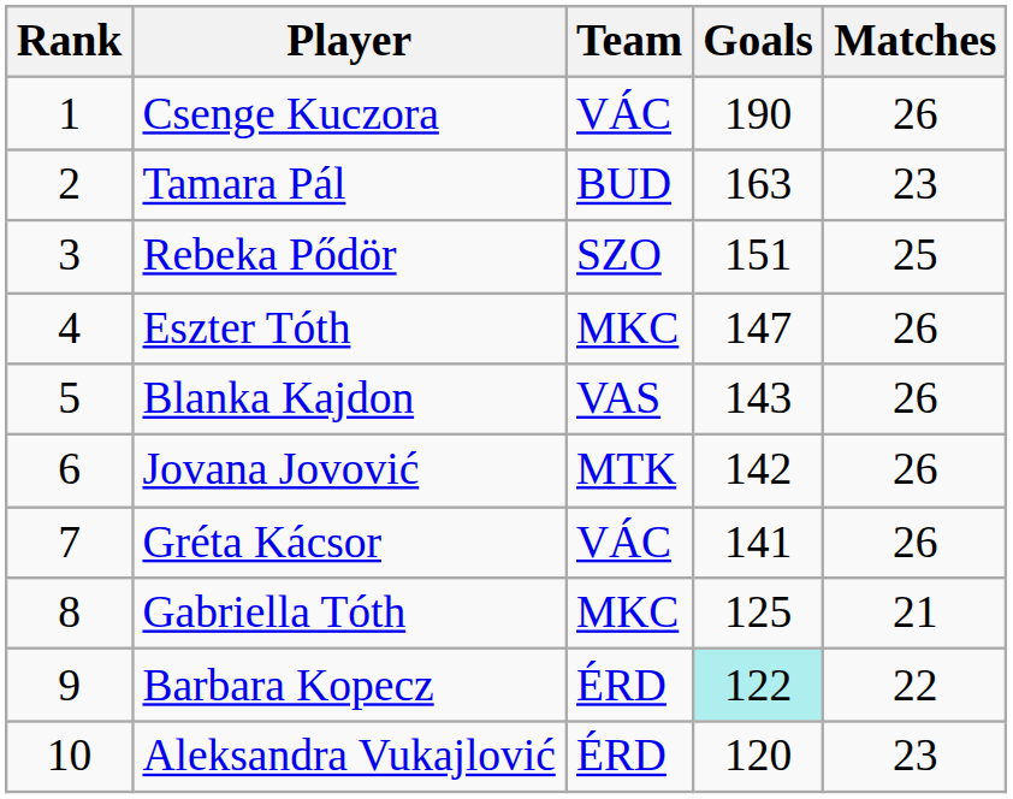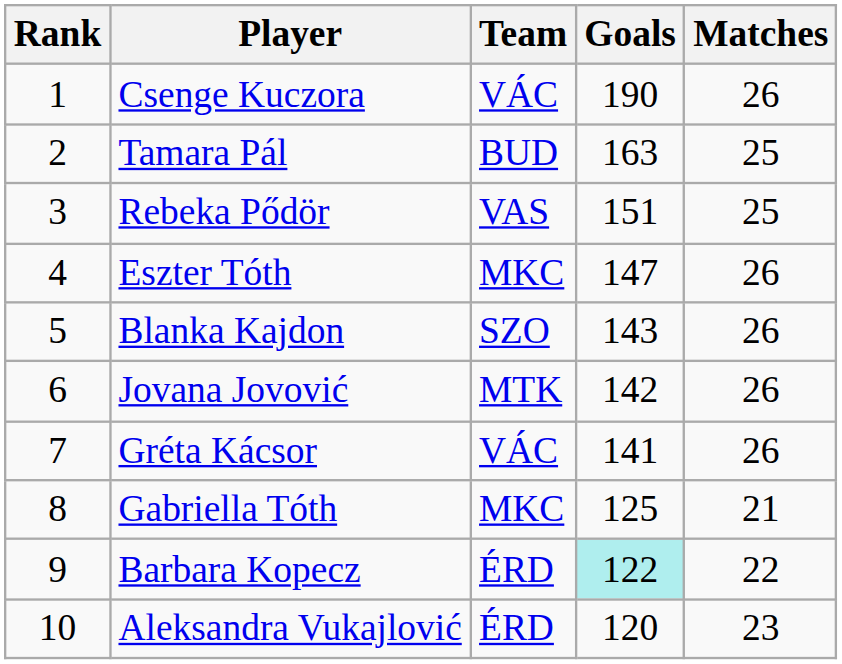Tamara Pál | Matches: 23 -> 25
Rebeka Pődör | Team: SZO -> VAS
Blanka Kajdon | Team: VAS -> SZO
